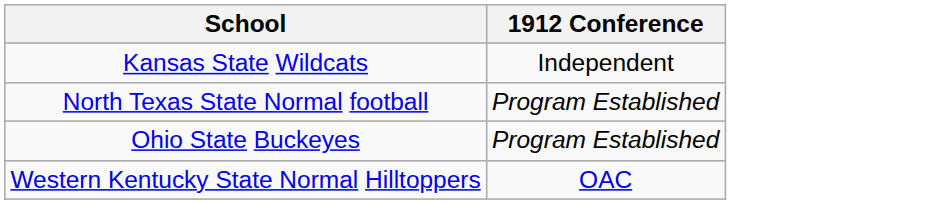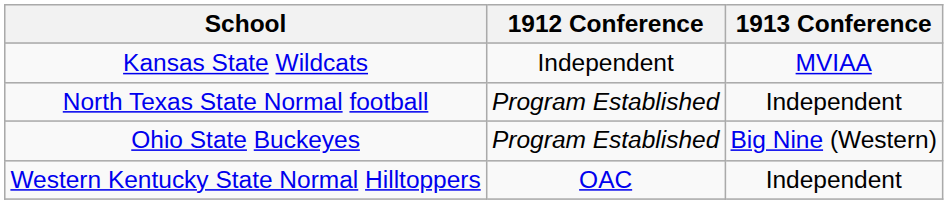+ column: 1913 Conference | MVIAA | Independent | Big Nine (Western) | Independent
